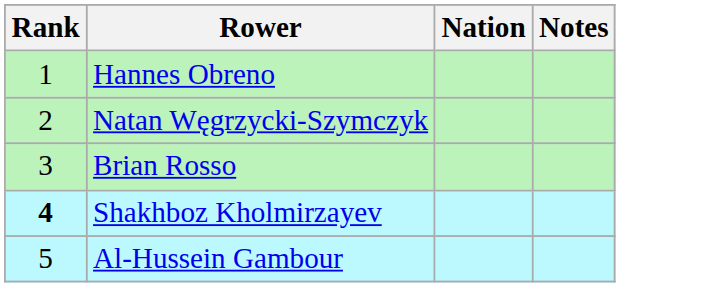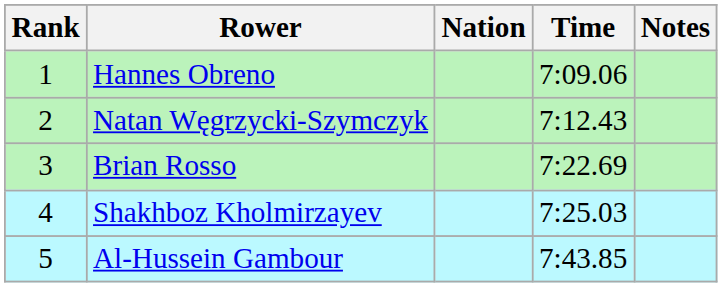+ column: Time | 7:09.06 | 7:12.43 | 7:22.69 | 7:25.03 | 7:43.85
Shakhboz Kholmirzayev | Rank: bold -> normal
